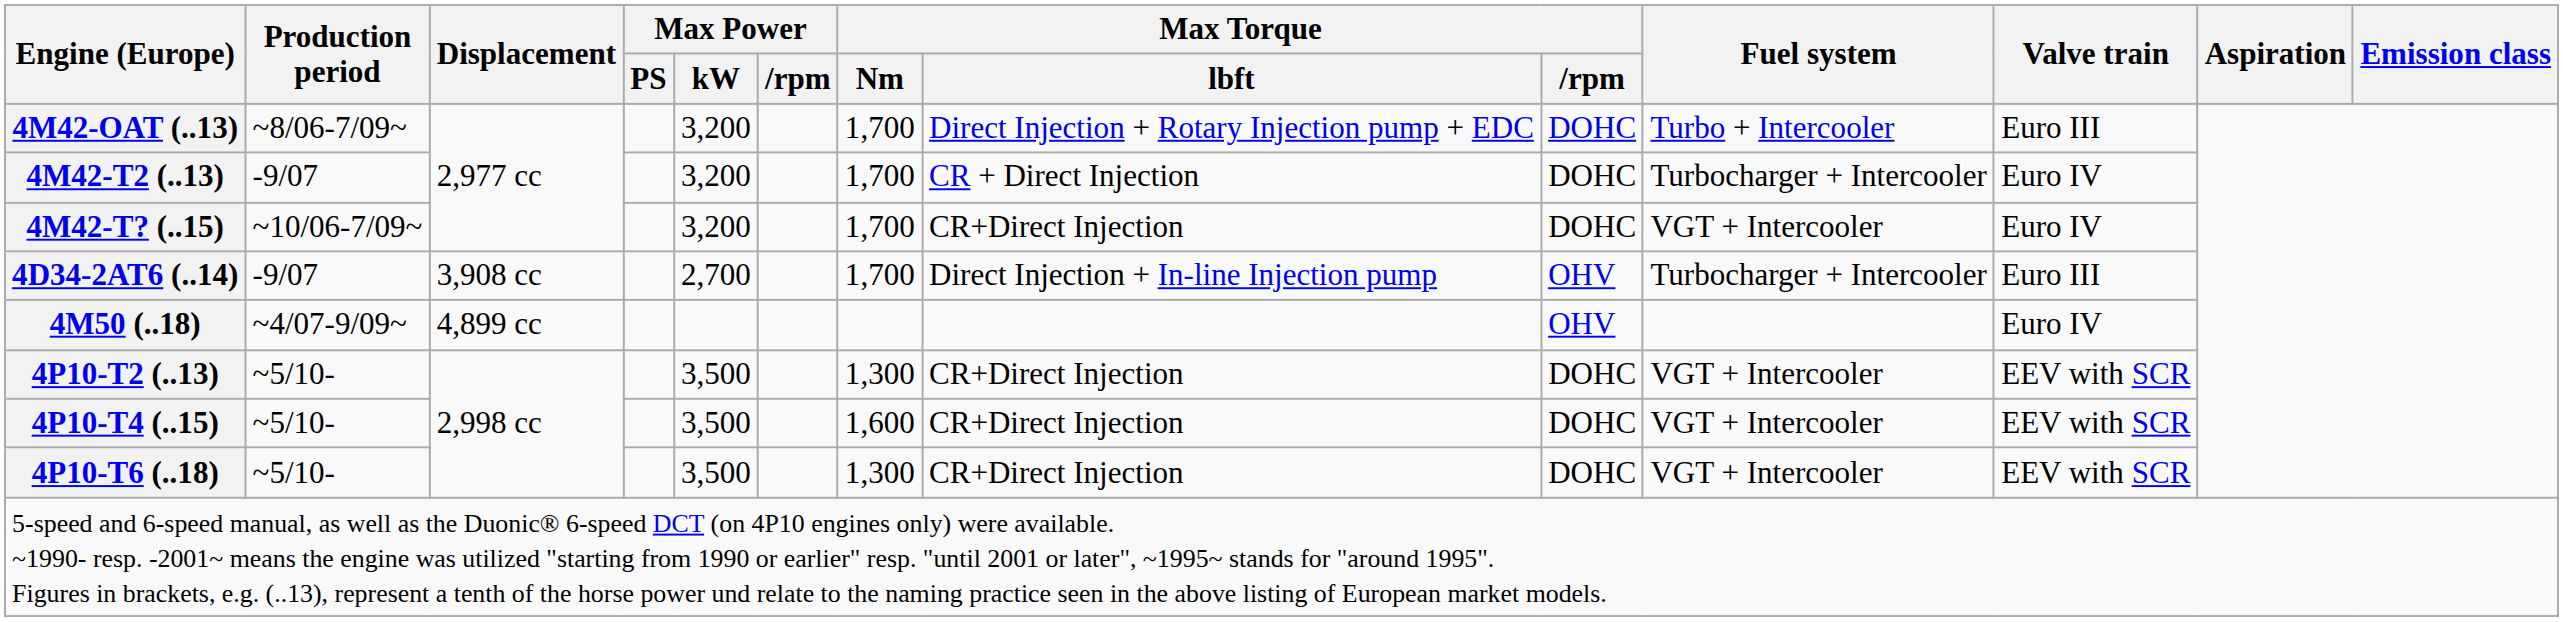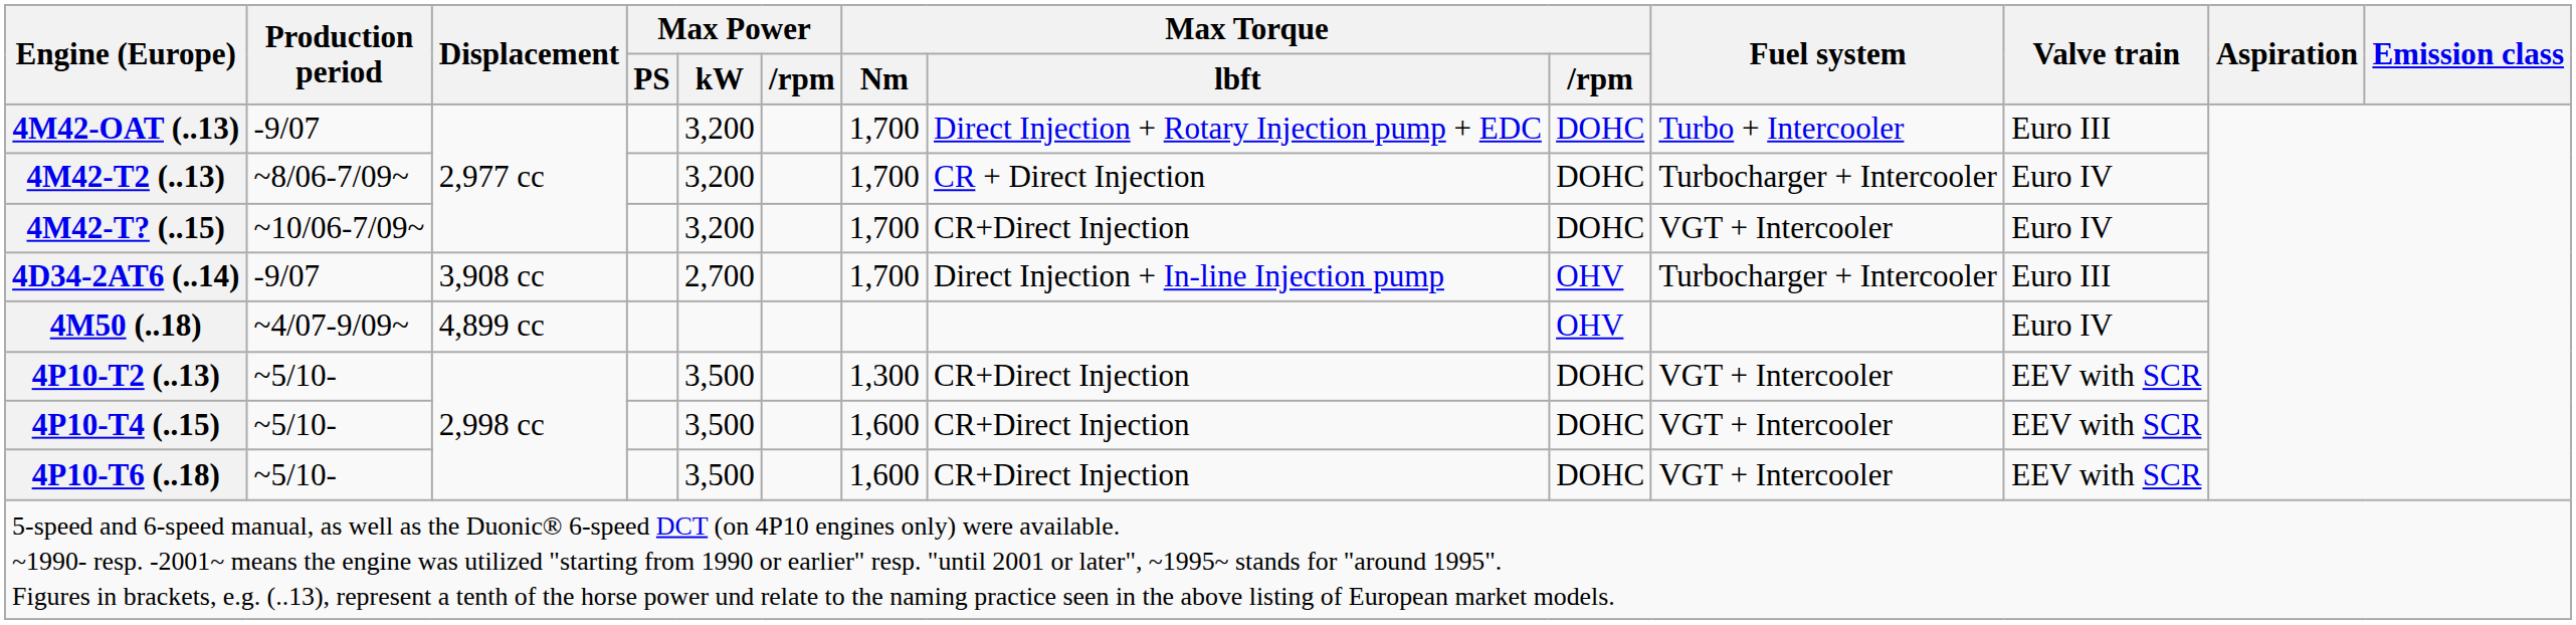4M42-OAT (..13) | Production period: ~8/06-7/09~ -> -9/07
4M42-T2 (..13) | Production period: -9/07 -> ~8/06-7/09~
4P10-T6 (..18) | Max Torque / Nm: 1,300 -> 1,600
